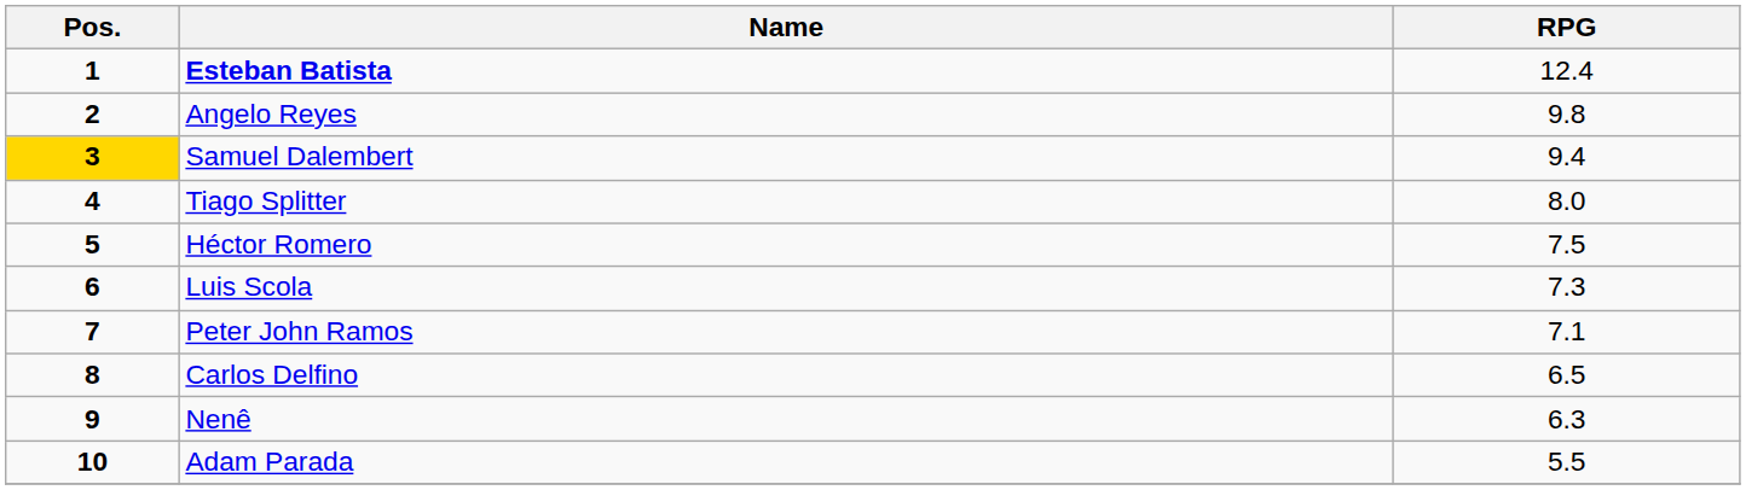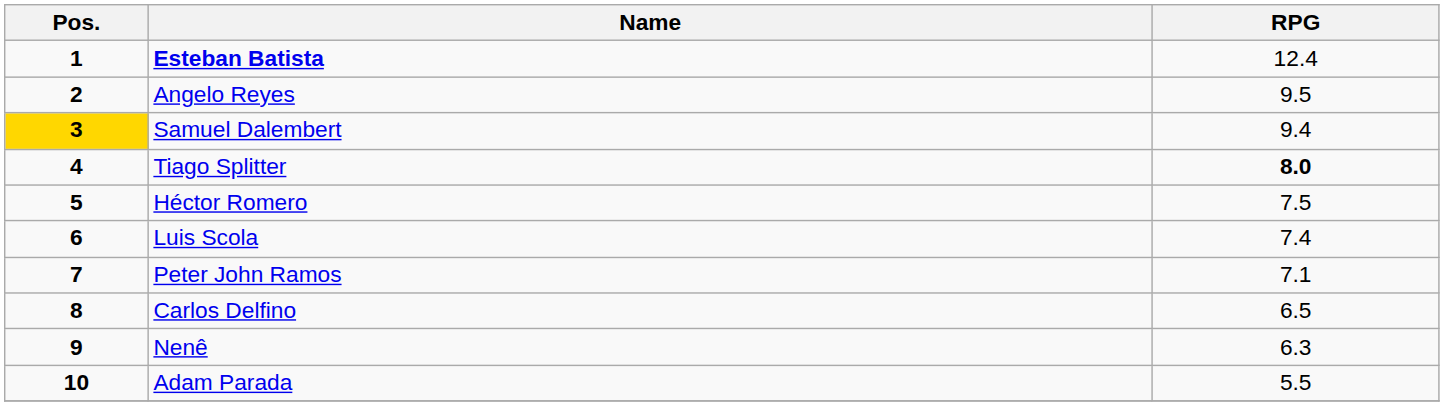Angelo Reyes | RPG: 9.8 -> 9.5
Tiago Splitter | RPG: normal -> bold
Luis Scola | RPG: 7.3 -> 7.4
